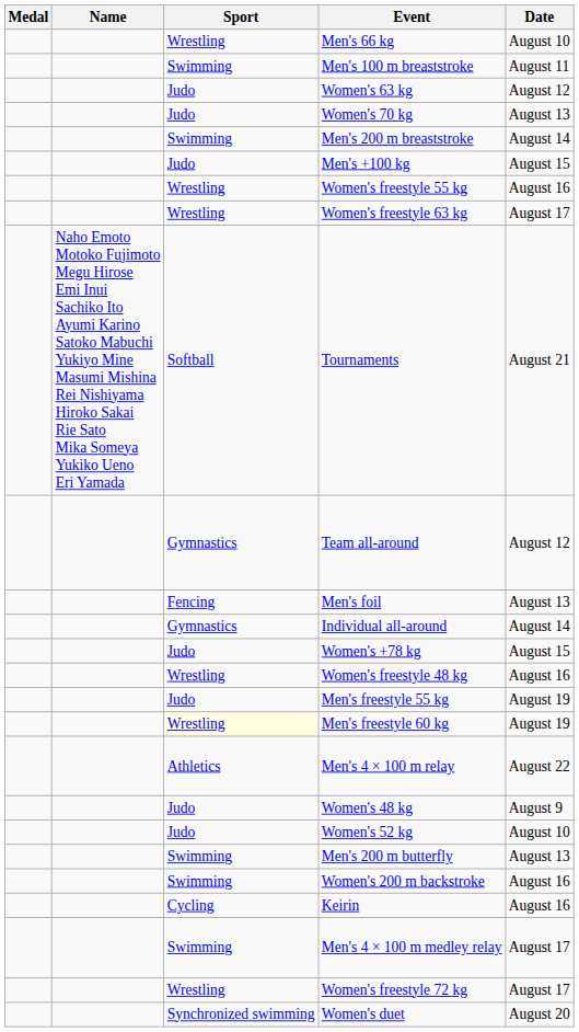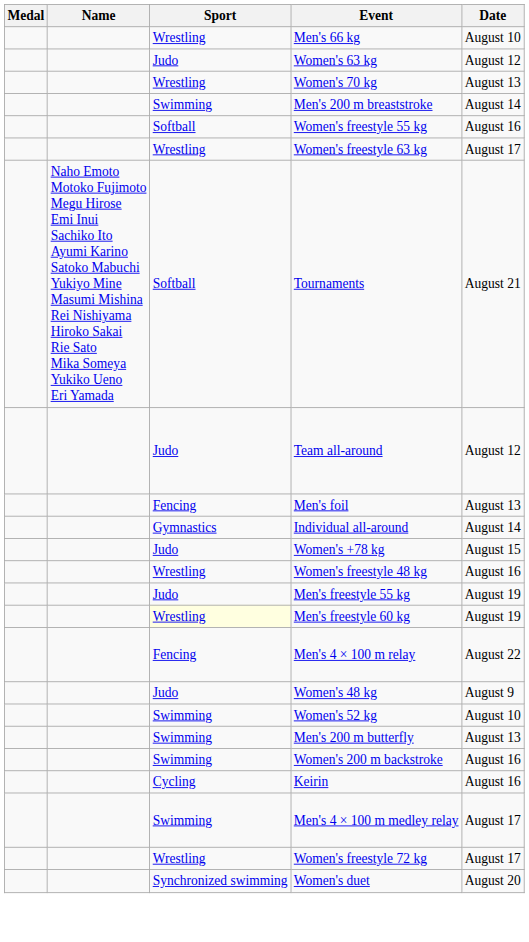- row: Swimming | Men's 100 m breaststroke | August 11
Women's 70 kg | Sport: Judo -> Wrestling
- row: Judo | Men's +100 kg | August 15
Women's freestyle 55 kg | Sport: Wrestling -> Softball
Team all-around | Sport: Gymnastics -> Judo
Men's 4 × 100 m relay | Sport: Athletics -> Fencing
Women's 52 kg | Sport: Judo -> Swimming
